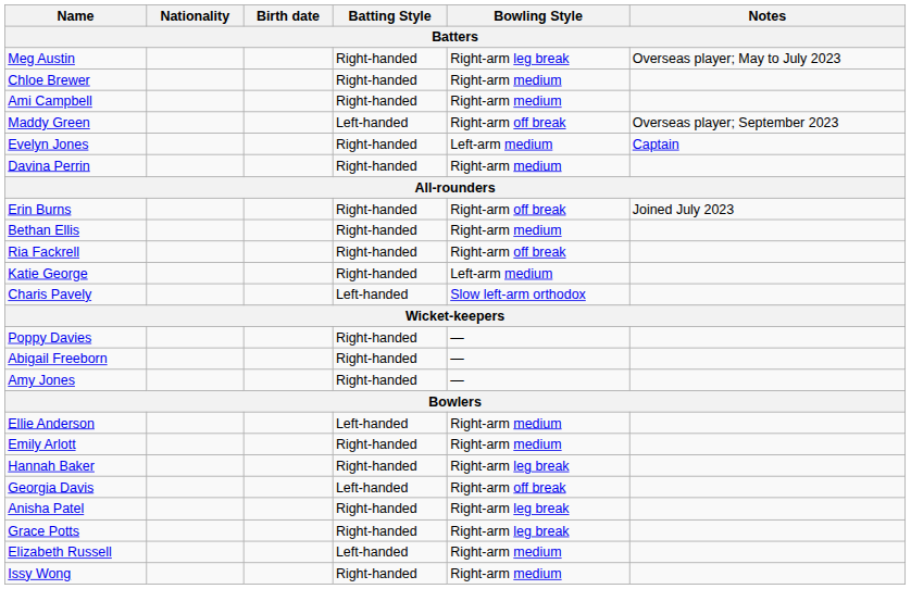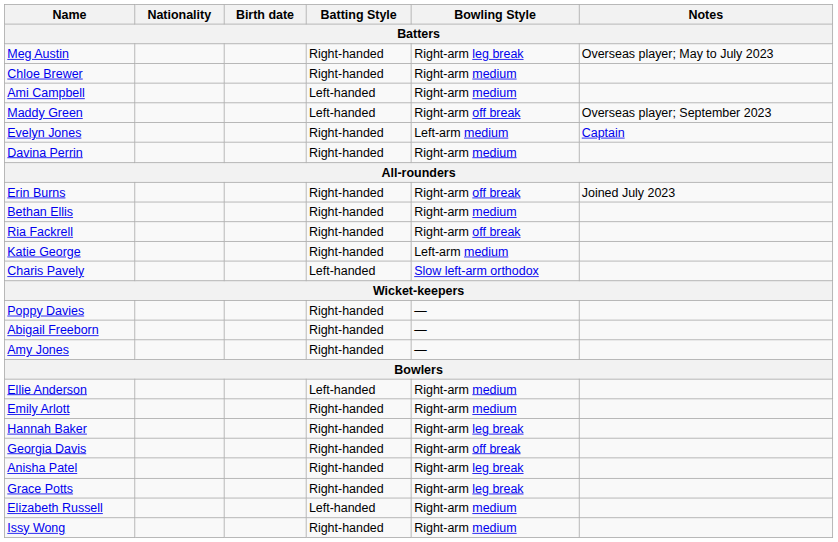Ami Campbell | Batting Style: Right-handed -> Left-handed
Georgia Davis | Batting Style: Left-handed -> Right-handed
